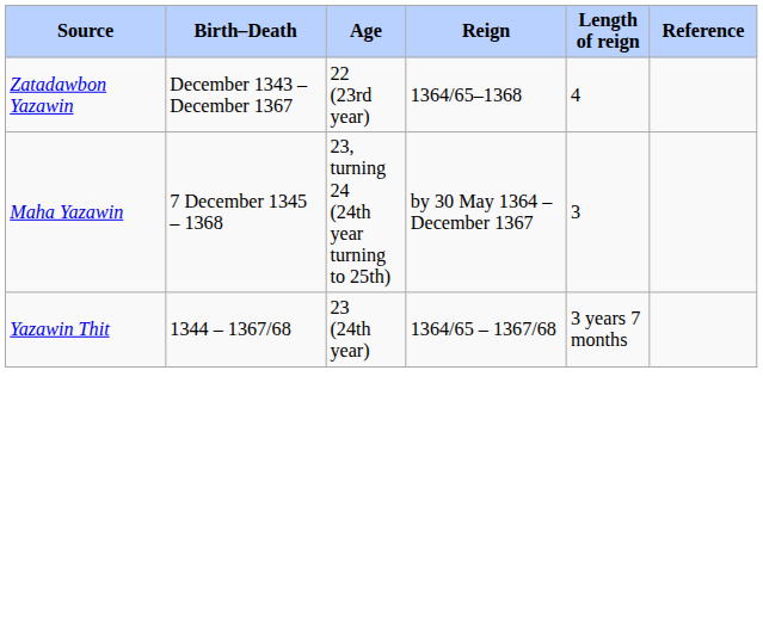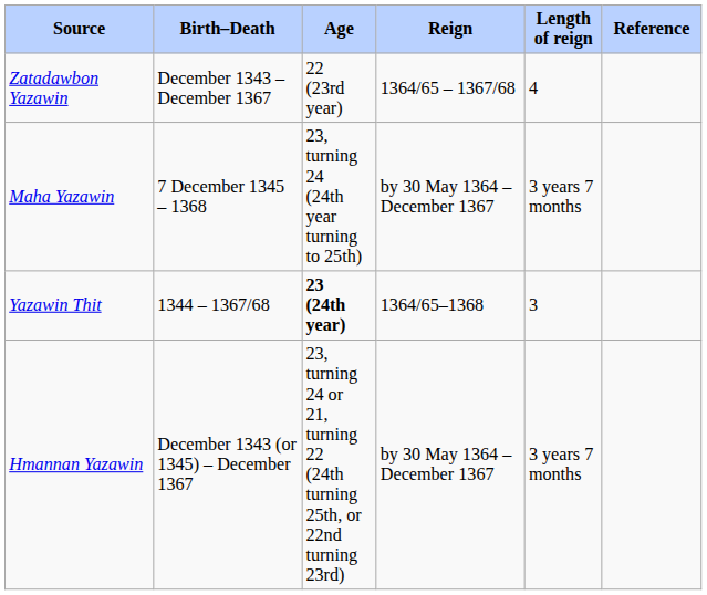Zatadawbon Yazawin | Reign: 1364/65–1368 -> 1364/65 – 1367/68
Maha Yazawin | Length of reign: 3 -> 3 years 7 months
Yazawin Thit | Age: normal -> bold
Yazawin Thit | Reign: 1364/65 – 1367/68 -> 1364/65–1368
Yazawin Thit | Length of reign: 3 years 7 months -> 3
+ row: Hmannan Yazawin | December 1343 (or 1345) – December 1367 | 23, turning 24 or 21, turning 22 (24th turning 25th, or 22nd turning 23rd) | by 30 May 1364 – December 1367 | 3 years 7 months
